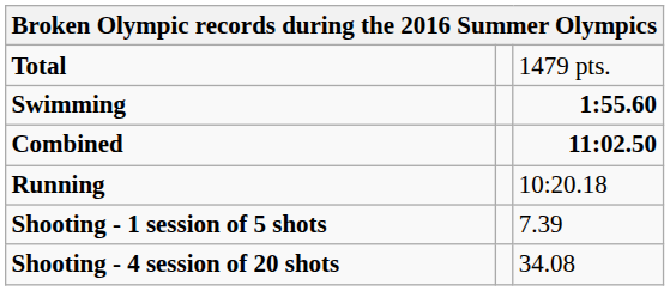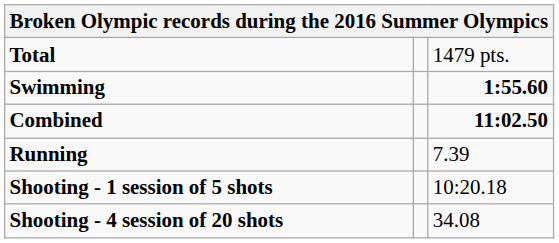Running | column 3: 10:20.18 -> 7.39
Shooting - 1 session of 5 shots | column 3: 7.39 -> 10:20.18
